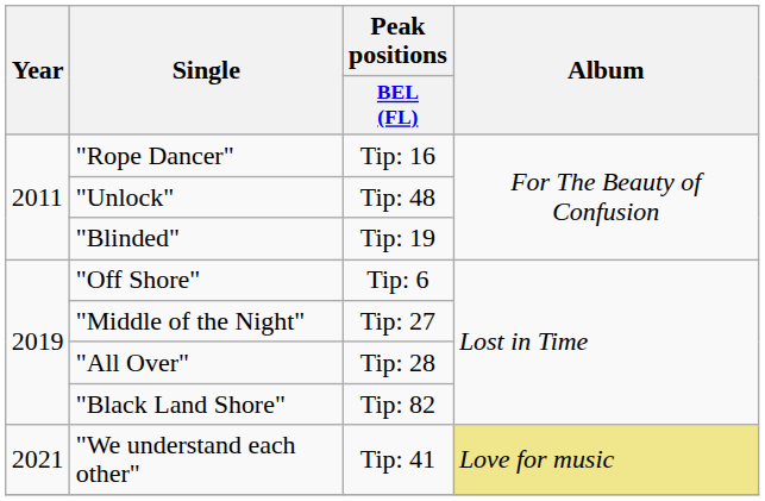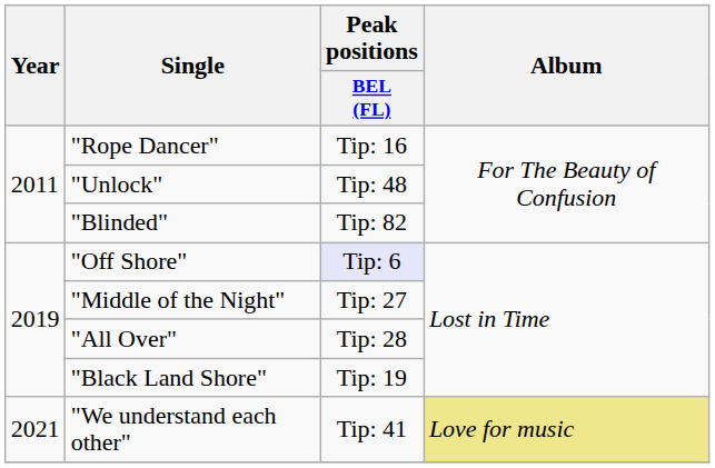"Blinded" | Peak positions / BEL (FL): Tip: 19 -> Tip: 82
"Off Shore" | Peak positions / BEL (FL): no background -> lavender background
"Black Land Shore" | Peak positions / BEL (FL): Tip: 82 -> Tip: 19
